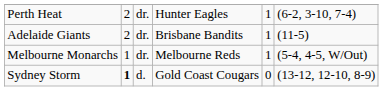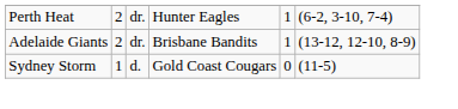Adelaide Giants | column 6: (11-5) -> (13-12, 12-10, 8-9)
- row: Melbourne Monarchs | 1 | dr. | Melbourne Reds | 1 | (5-4, 4-5, W/Out)
Sydney Storm | column 2: bold -> normal
Sydney Storm | column 6: (13-12, 12-10, 8-9) -> (11-5)
